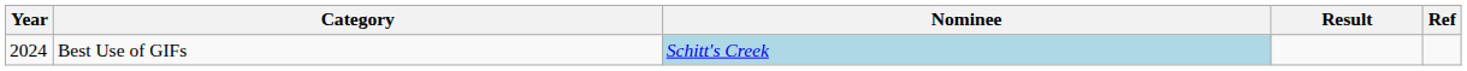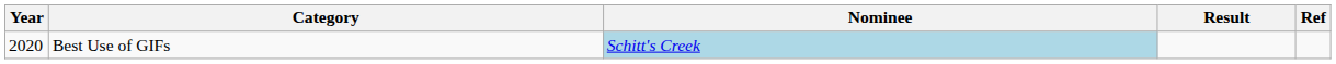Best Use of GIFs | Year: 2024 -> 2020
